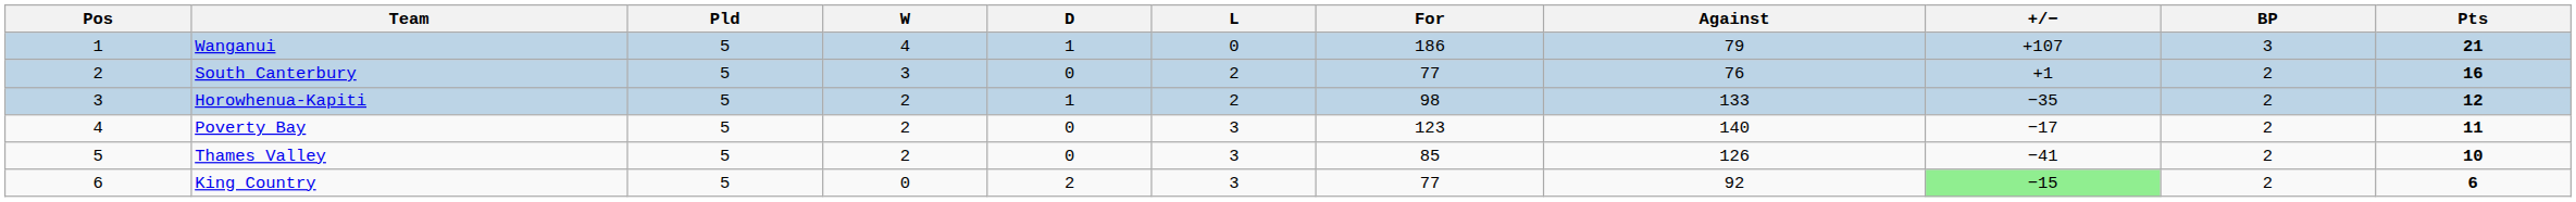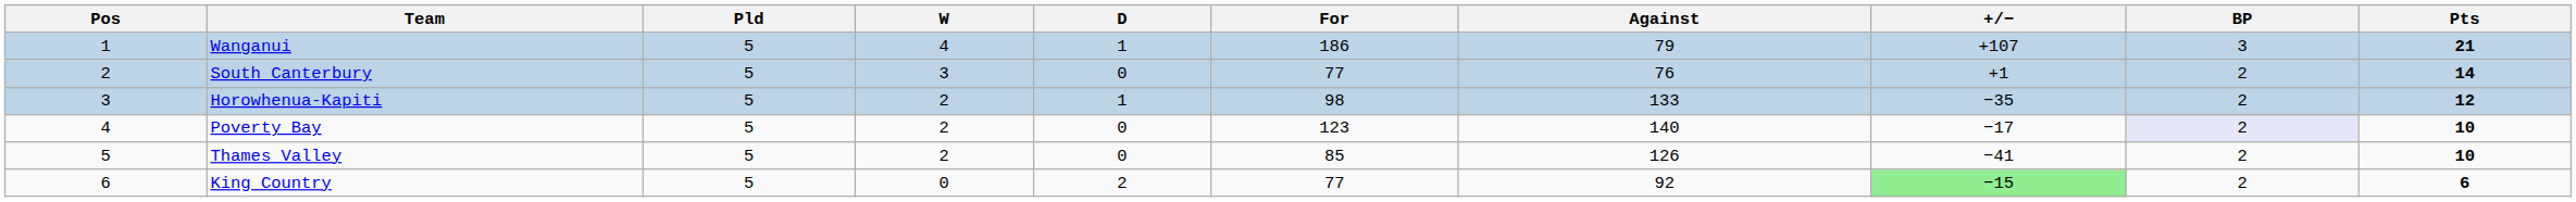- column: L | 0 | 2 | 2 | 3 | 3 | 3
South Canterbury | Pts: 16 -> 14
Poverty Bay | BP: no background -> lavender background
Poverty Bay | Pts: 11 -> 10
